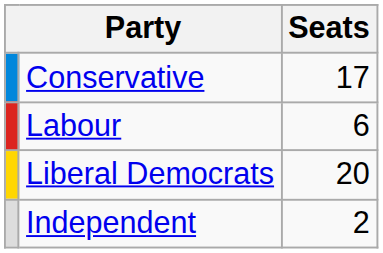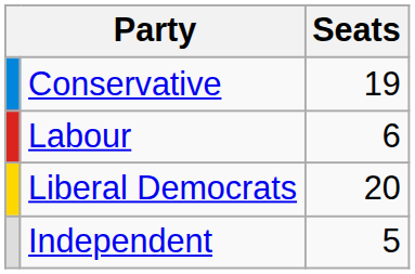Conservative | Seats: 17 -> 19
Independent | Seats: 2 -> 5
